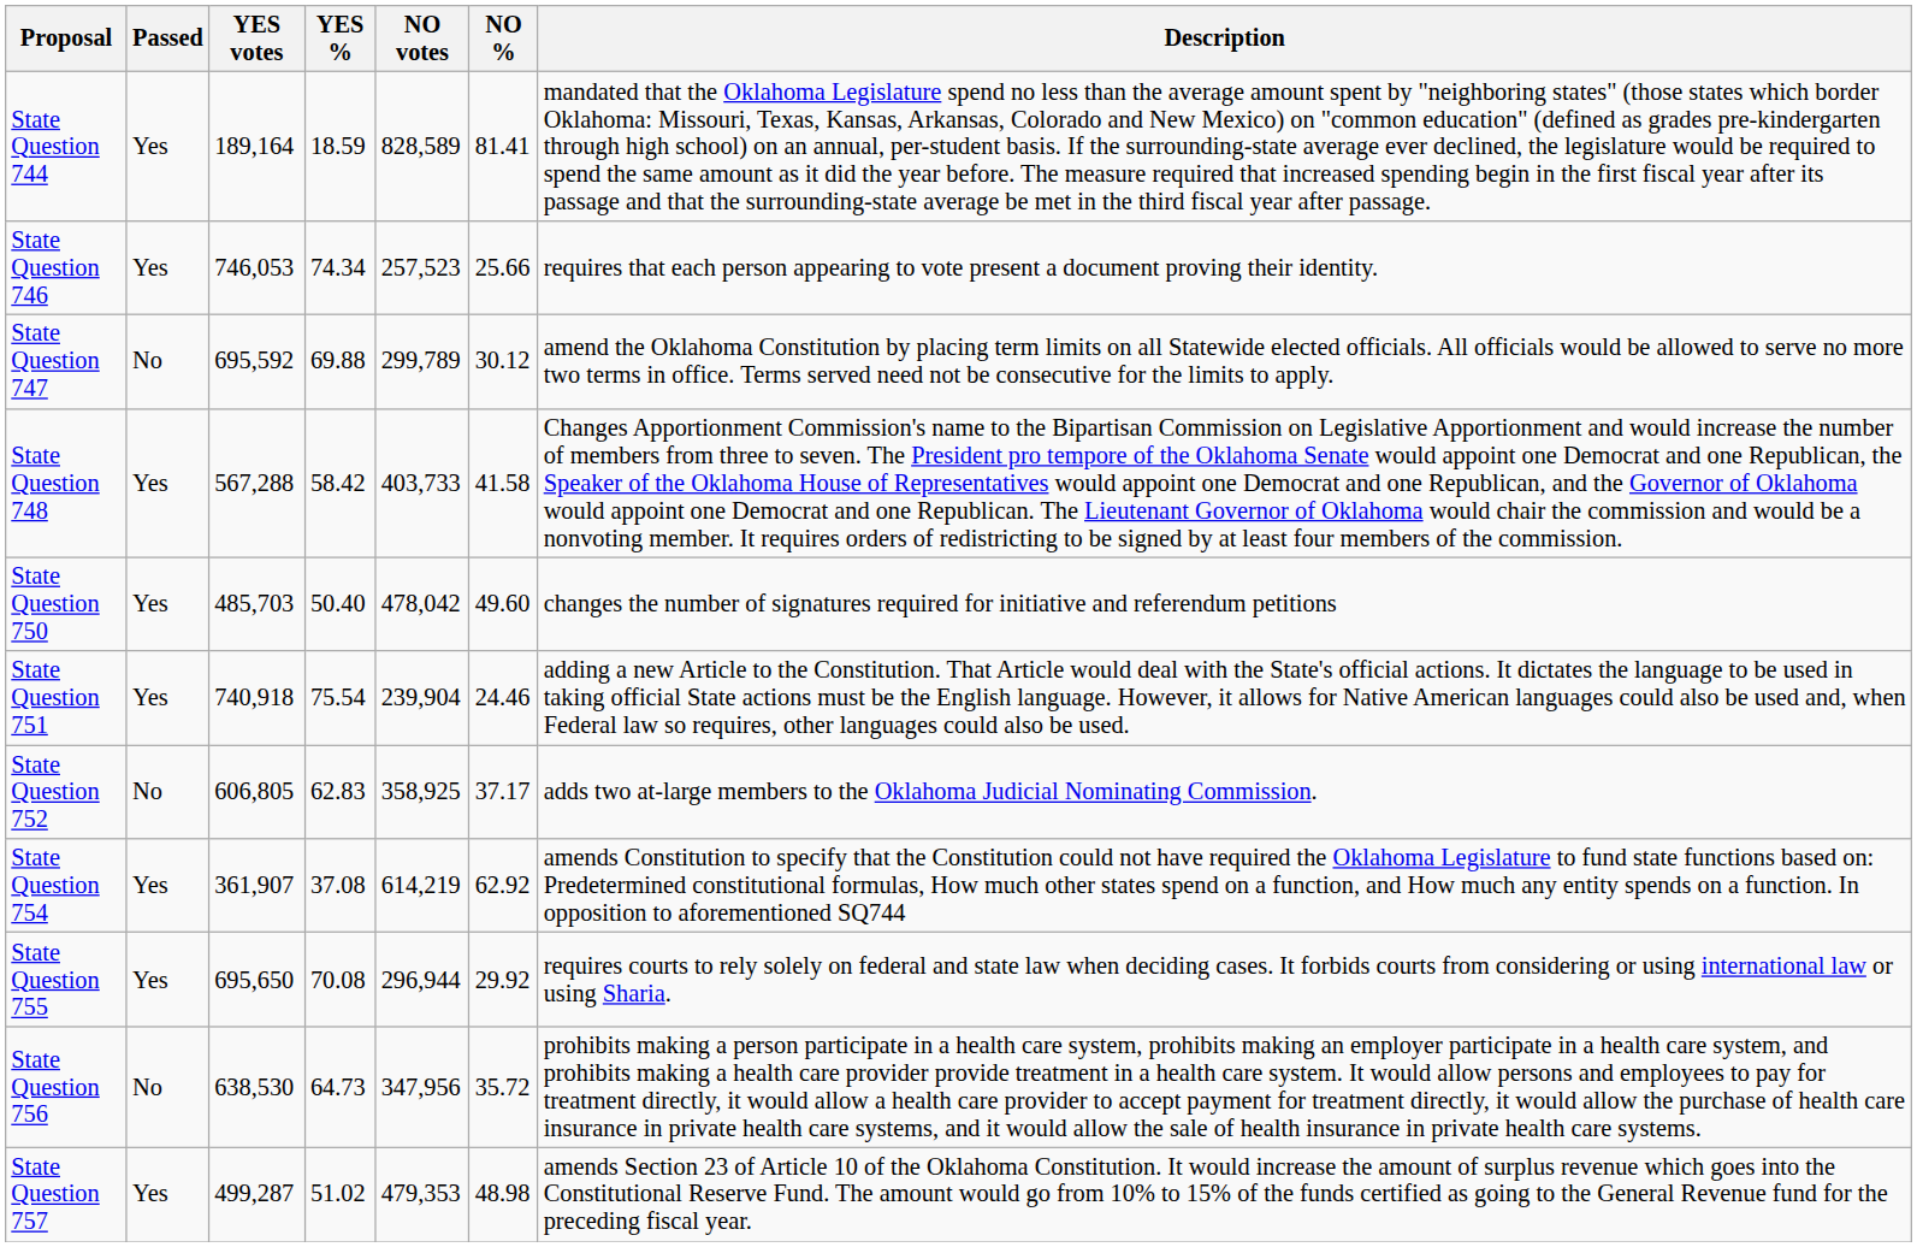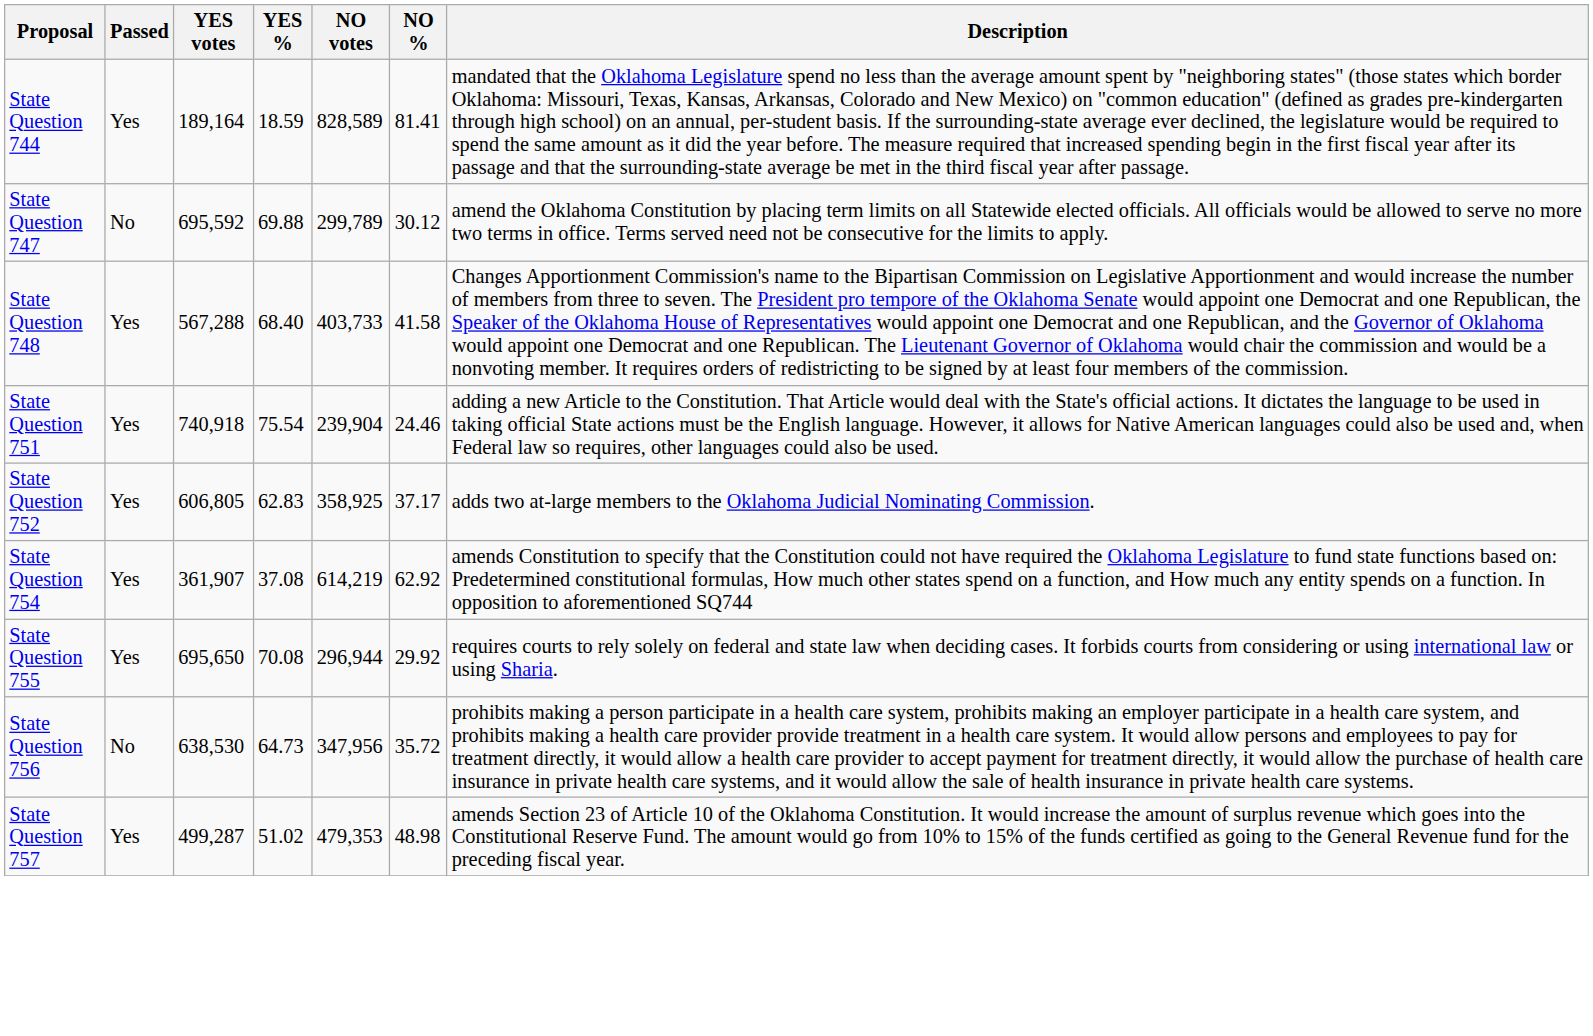- row: State Question 746 | Yes | 746,053 | 74.34 | 257,523 | 25.66 | requires that each person appearing to vote present a document proving their identity.
State Question 748 | YES %: 58.42 -> 68.40
- row: State Question 750 | Yes | 485,703 | 50.40 | 478,042 | 49.60 | changes the number of signatures required for initiative and referendum petitions
State Question 752 | Passed: No -> Yes
